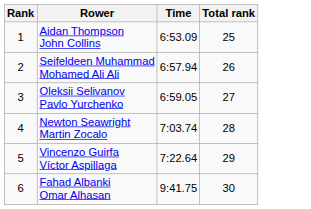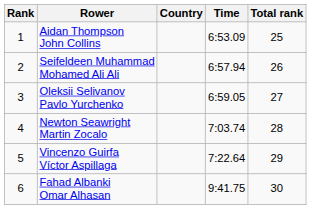+ column: Country
